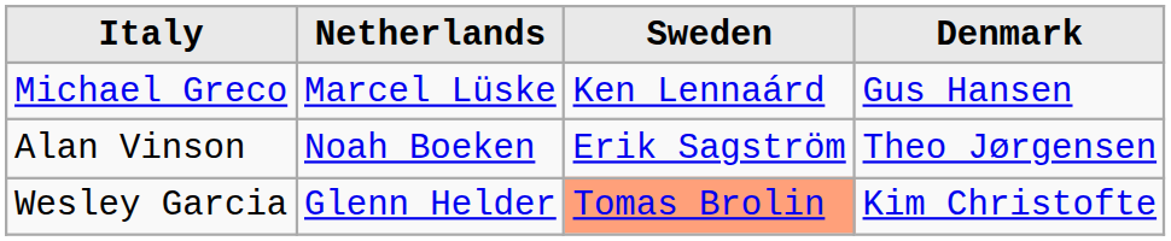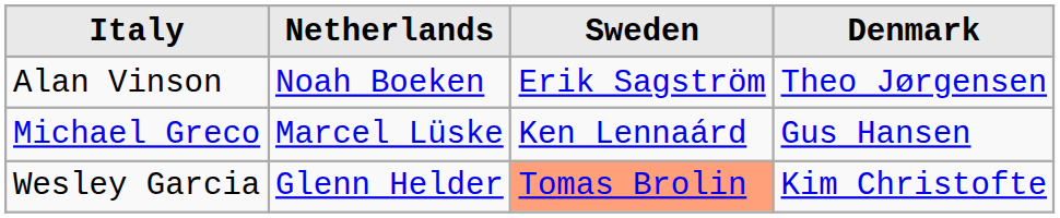rows swapped: Michael Greco <-> Alan Vinson
